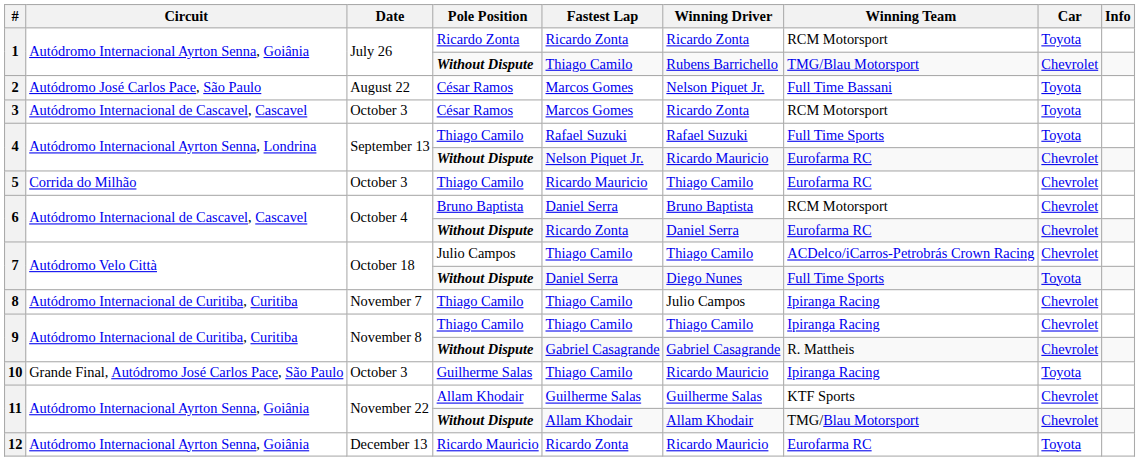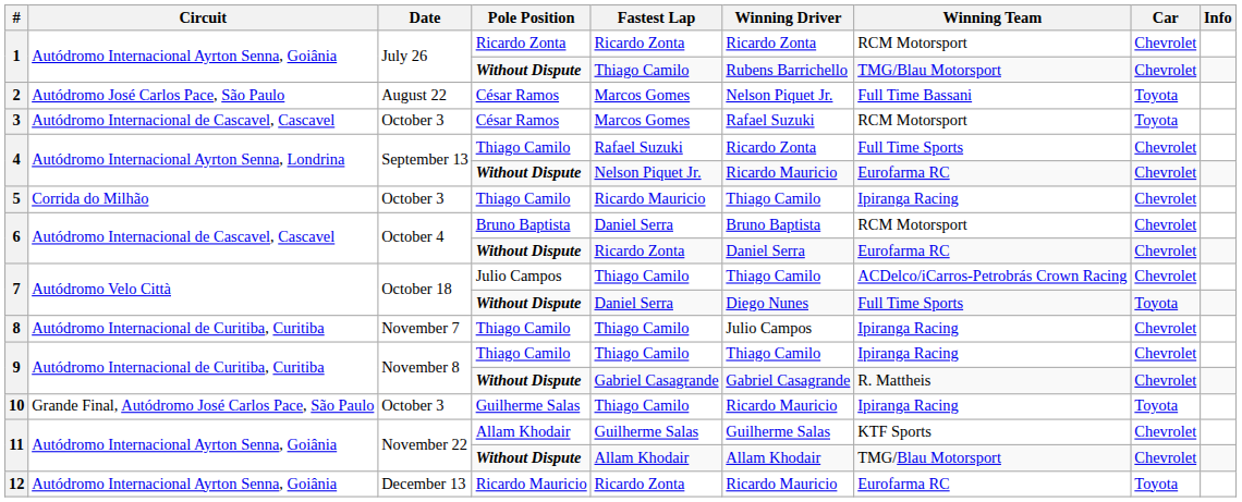1 / Ricardo Zonta | Car: Toyota -> Chevrolet
3 | Winning Driver: Ricardo Zonta -> Rafael Suzuki
4 / Thiago Camilo | Winning Driver: Rafael Suzuki -> Ricardo Zonta
4 / Thiago Camilo | Car: Toyota -> Chevrolet
5 | Winning Team: Eurofarma RC -> Ipiranga Racing
